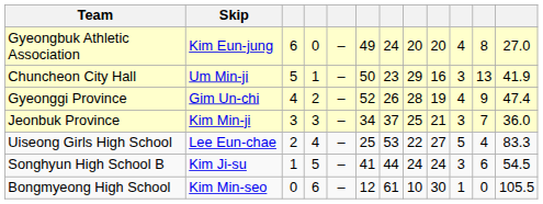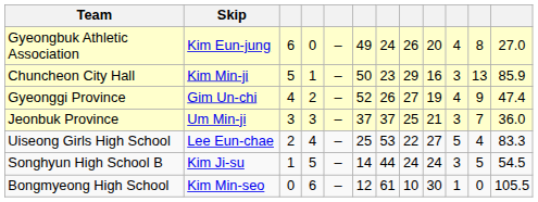Gyeongbuk Athletic Association | column 8: 20 -> 26
Chuncheon City Hall | Skip: Um Min-ji -> Kim Min-ji
Chuncheon City Hall | column 12: 41.9 -> 85.9
Gyeonggi Province | column 8: 28 -> 27
Jeonbuk Province | Skip: Kim Min-ji -> Um Min-ji
Jeonbuk Province | column 6: 34 -> 37
Songhyun High School B | column 6: 41 -> 14
Songhyun High School B | column 11: 6 -> 5
